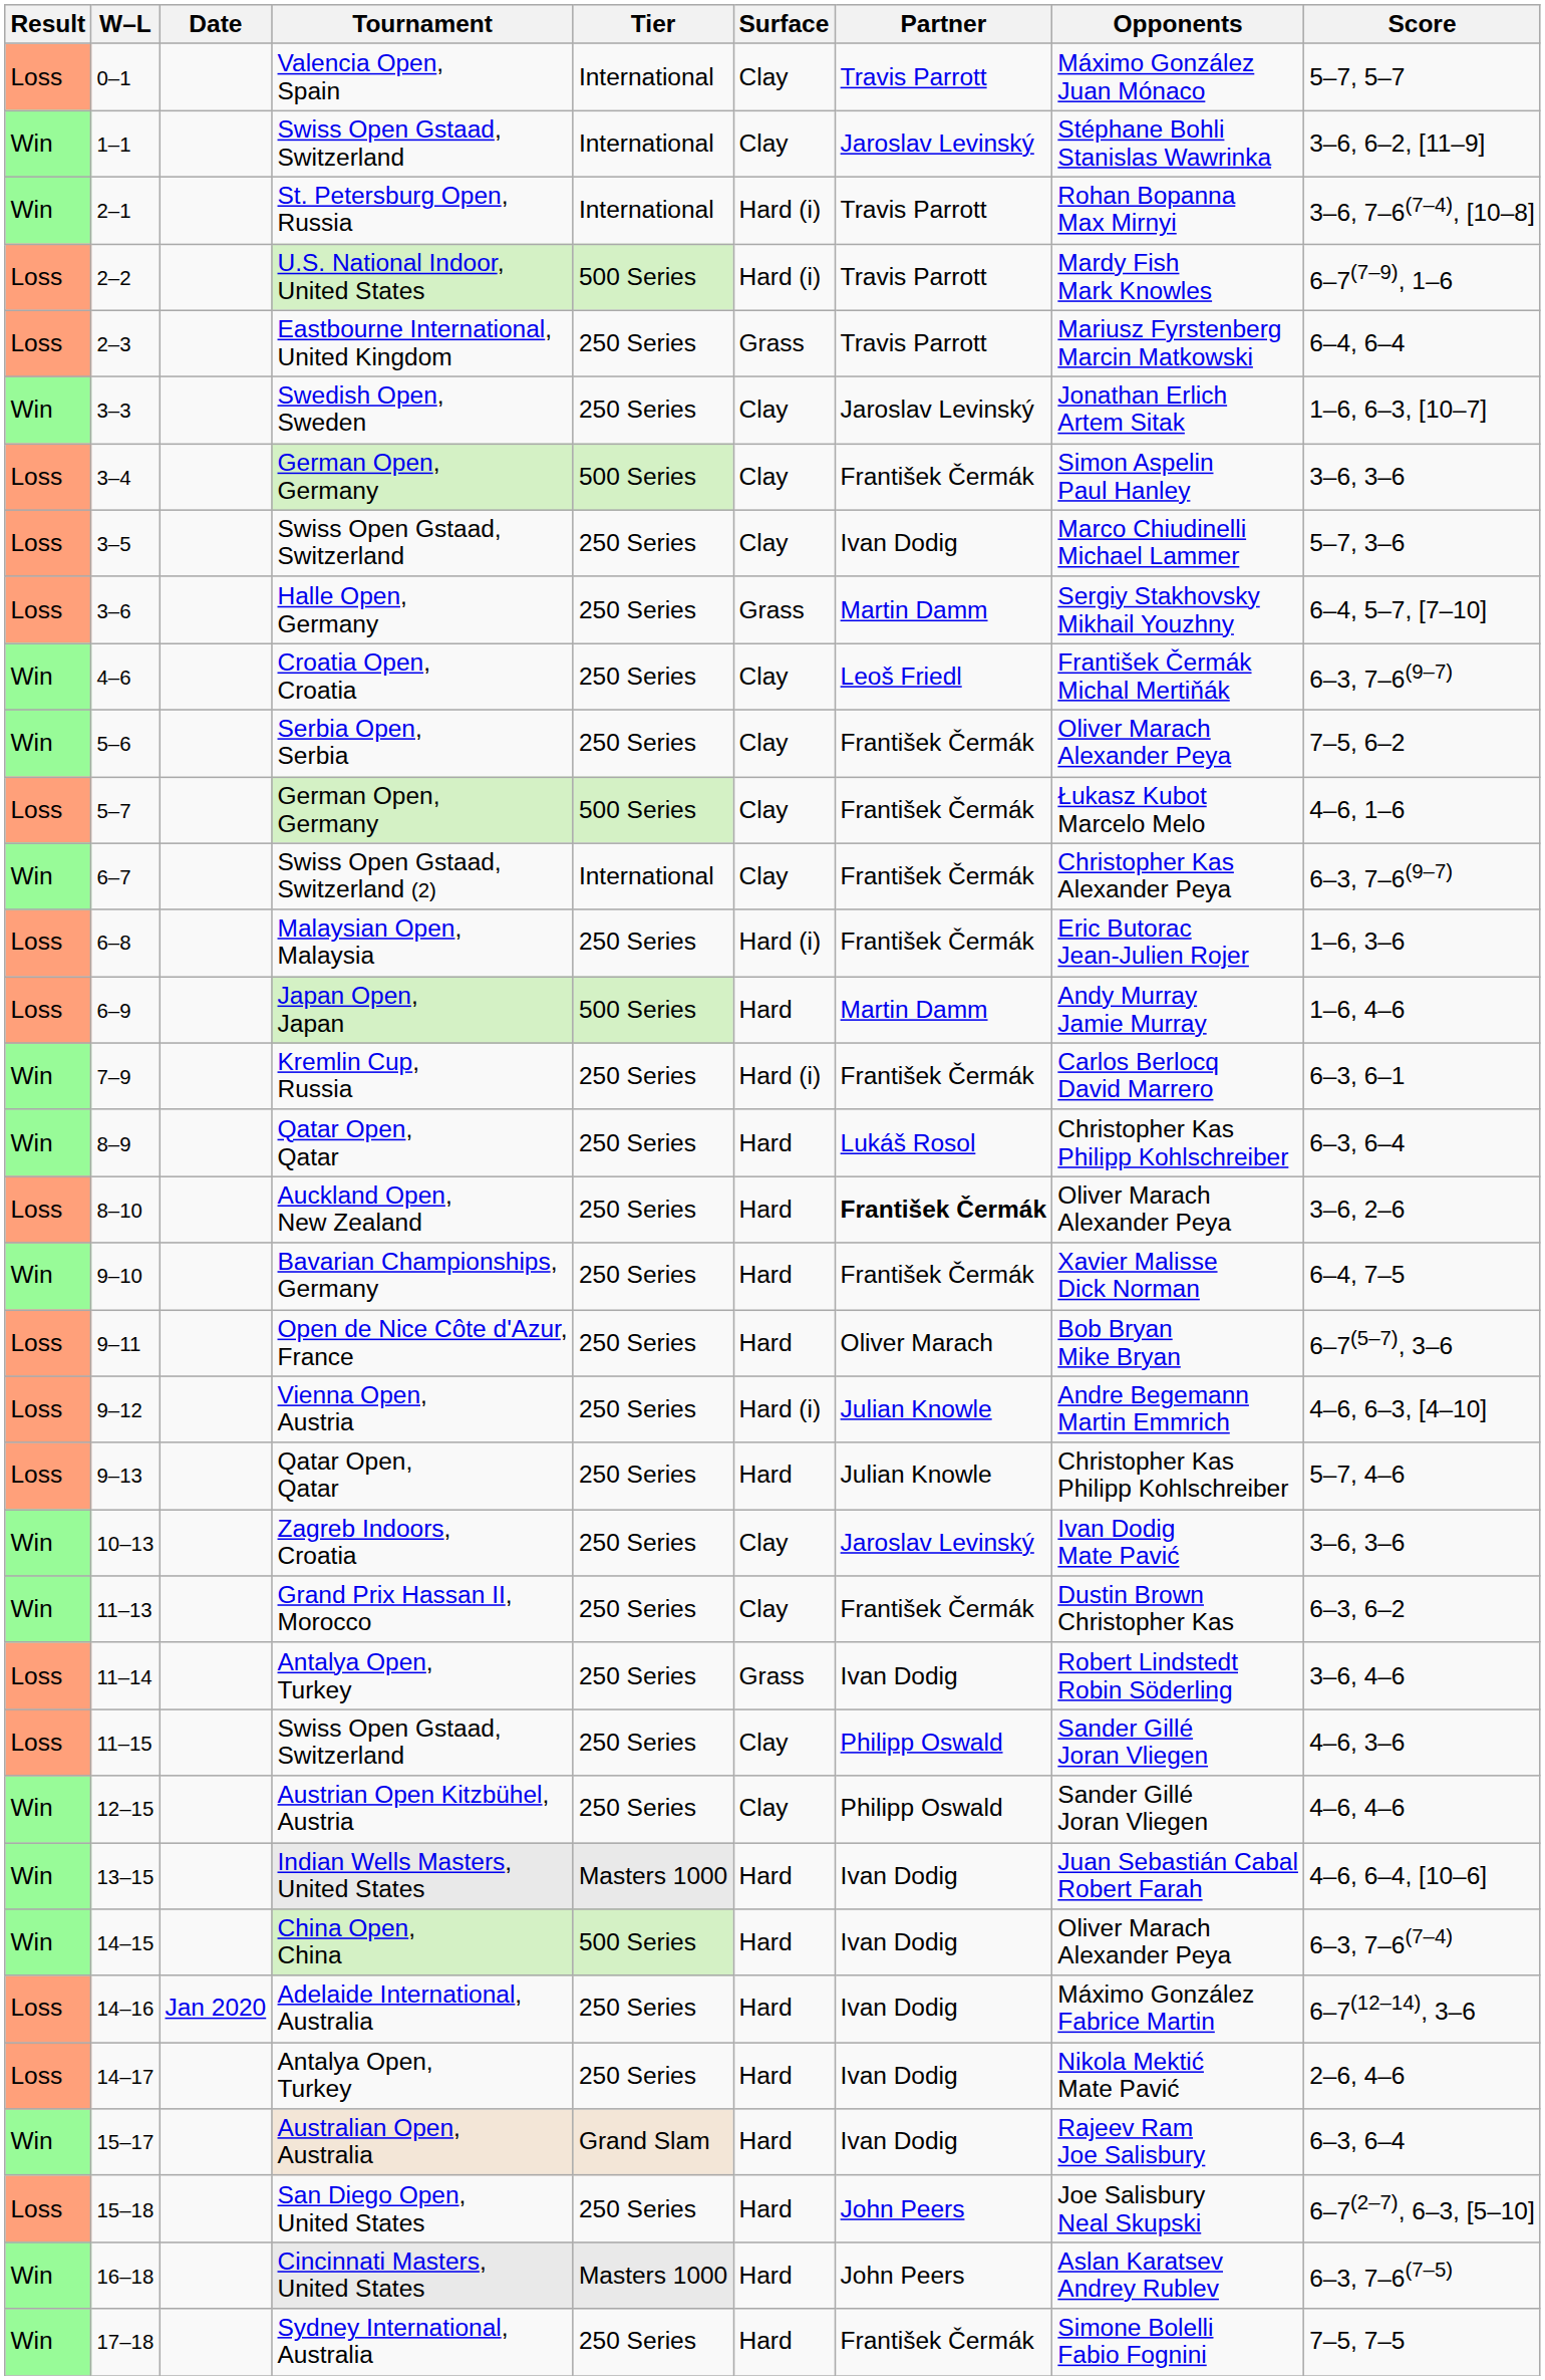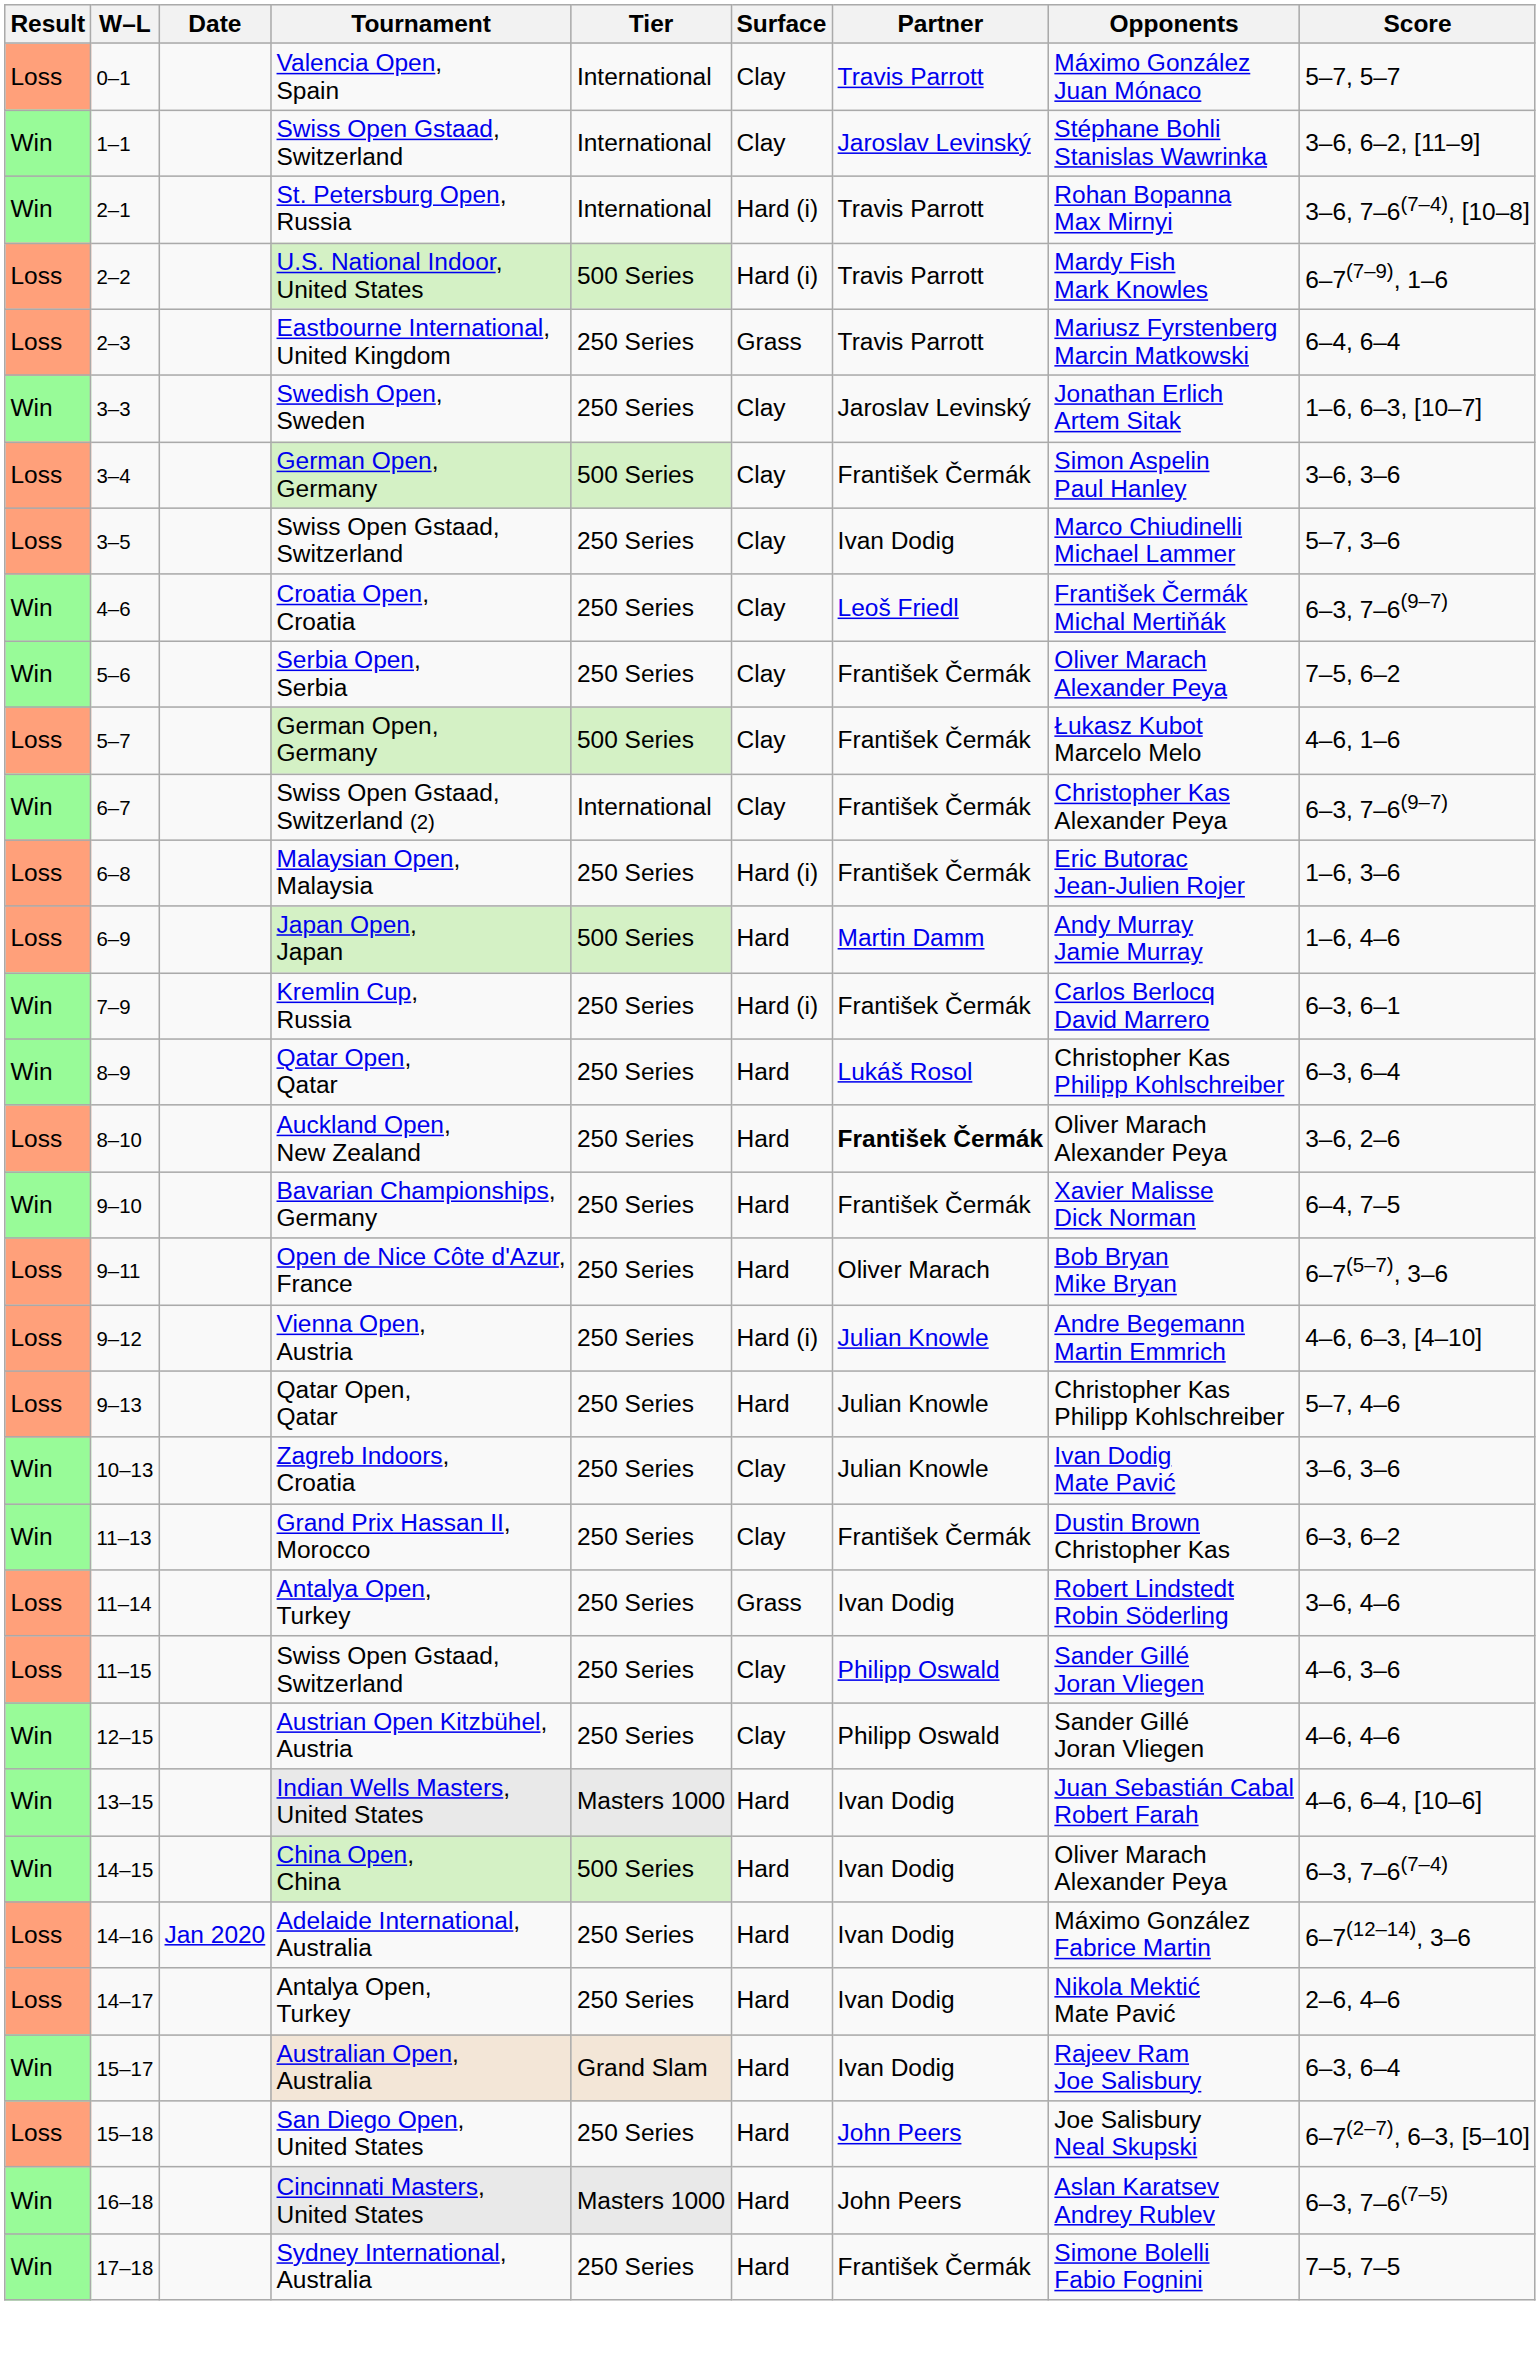- row: Loss | 3–6 | Halle Open, Germany | 250 Series | Grass | Martin Damm | Sergiy Stakhovsky Mikhail Youzhny | 6–4, 5–7, [7–10]
10–13 | Partner: Jaroslav Levinský -> Julian Knowle
